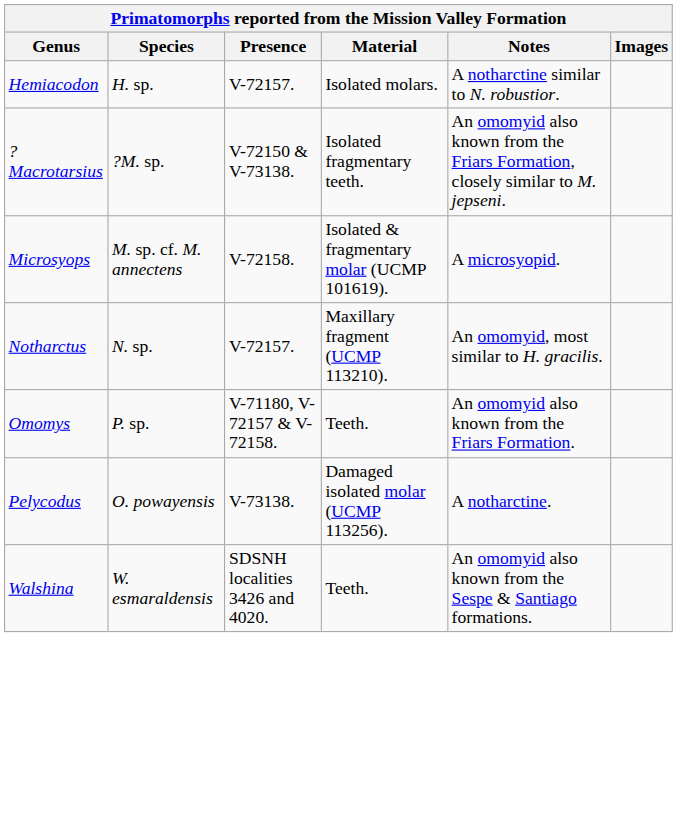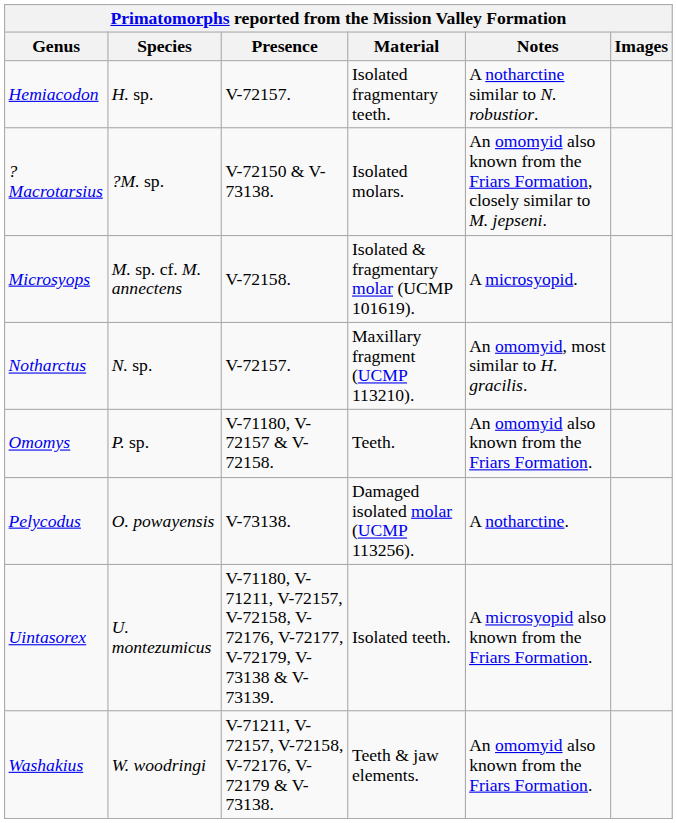Hemiacodon | Material: Isolated molars. -> Isolated fragmentary teeth.
?Macrotarsius | Material: Isolated fragmentary teeth. -> Isolated molars.
+ row: Uintasorex | U. montezumicus | V-71180, V-71211, V-72157, V-72158, V-72176, V-72177, V-72179, V-73138 & V-73139. | Isolated teeth. | A microsyopid also known from the Friars Formation.
- row: Walshina | W. esmaraldensis | SDSNH localities 3426 and 4020. | Teeth. | An omomyid also known from the Sespe & Santiago formations.
+ row: Washakius | W. woodringi | V-71211, V-72157, V-72158, V-72176, V-72179 & V-73138. | Teeth & jaw elements. | An omomyid also known from the Friars Formation.
